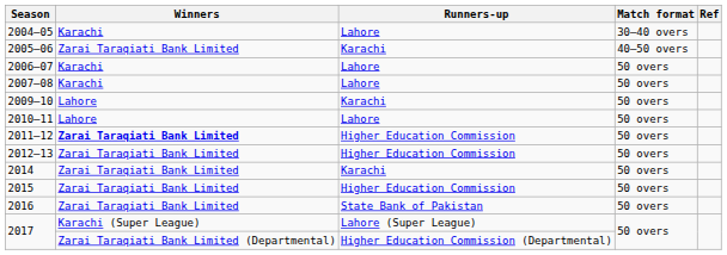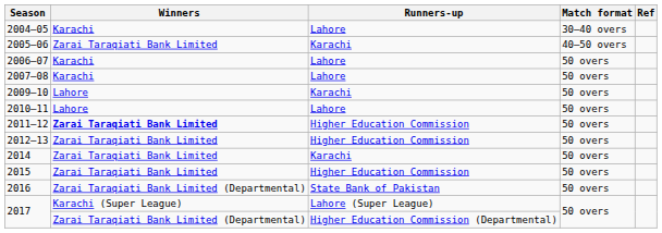2016 | Winners: Zarai Taraqiati Bank Limited -> Zarai Taraqiati Bank Limited (Departmental)
